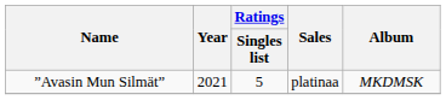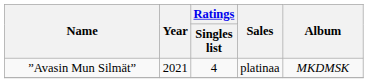”Avasin Mun Silmät” | Ratings / Singles list: 5 -> 4
